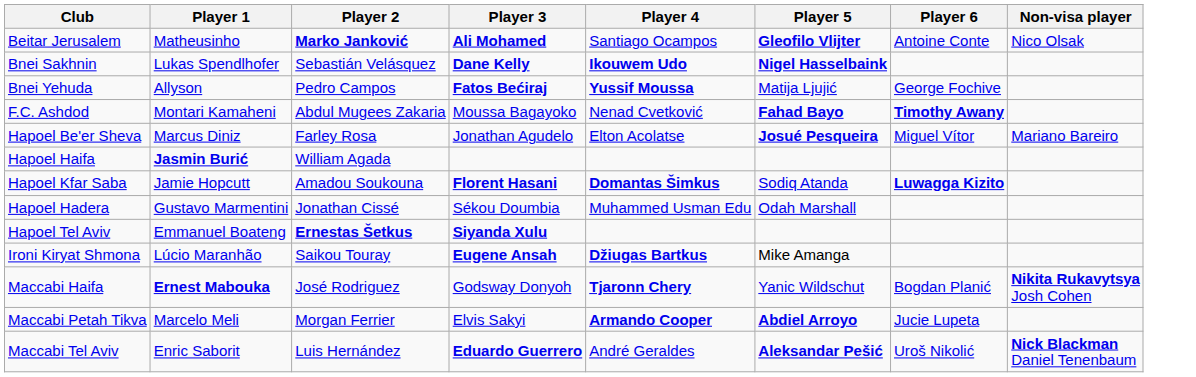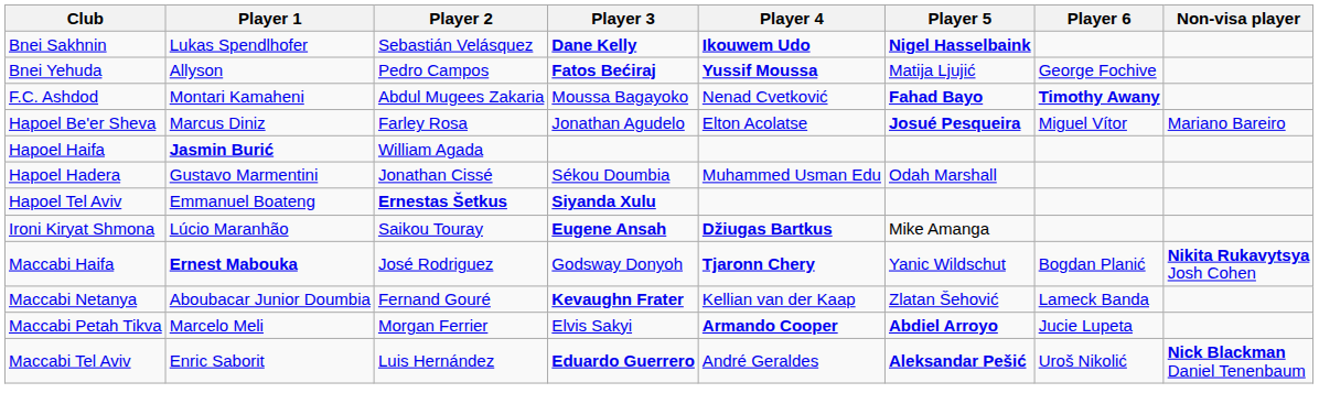- row: Beitar Jerusalem | Matheusinho | Marko Janković | Ali Mohamed | Santiago Ocampos | Gleofilo Vlijter | Antoine Conte | Nico Olsak
- row: Hapoel Kfar Saba | Jamie Hopcutt | Amadou Soukouna | Florent Hasani | Domantas Šimkus | Sodiq Atanda | Luwagga Kizito
+ row: Maccabi Netanya | Aboubacar Junior Doumbia | Fernand Gouré | Kevaughn Frater | Kellian van der Kaap | Zlatan Šehović | Lameck Banda
